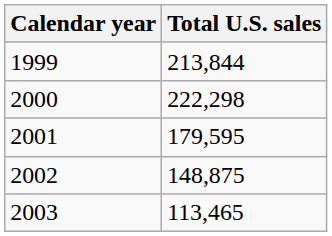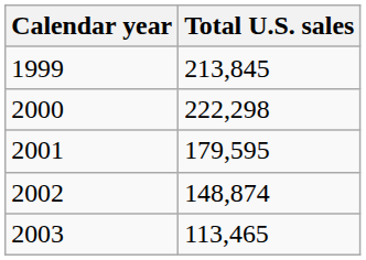1999 | Total U.S. sales: 213,844 -> 213,845
2002 | Total U.S. sales: 148,875 -> 148,874
